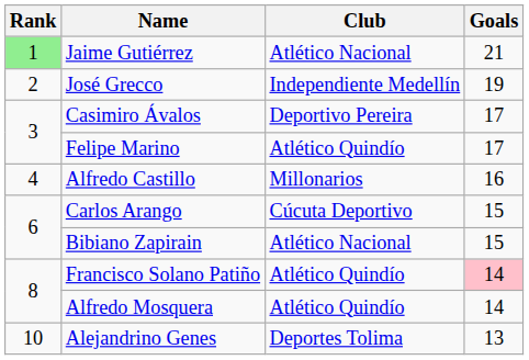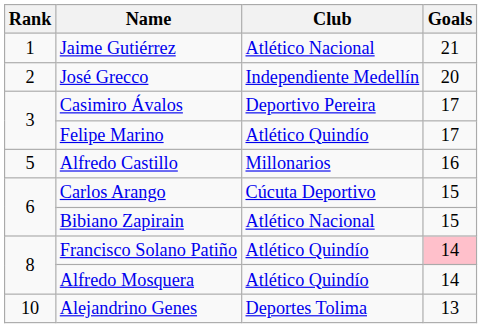Jaime Gutiérrez | Rank: lightgreen background -> no background
José Grecco | Goals: 19 -> 20
Alfredo Castillo | Rank: 4 -> 5
